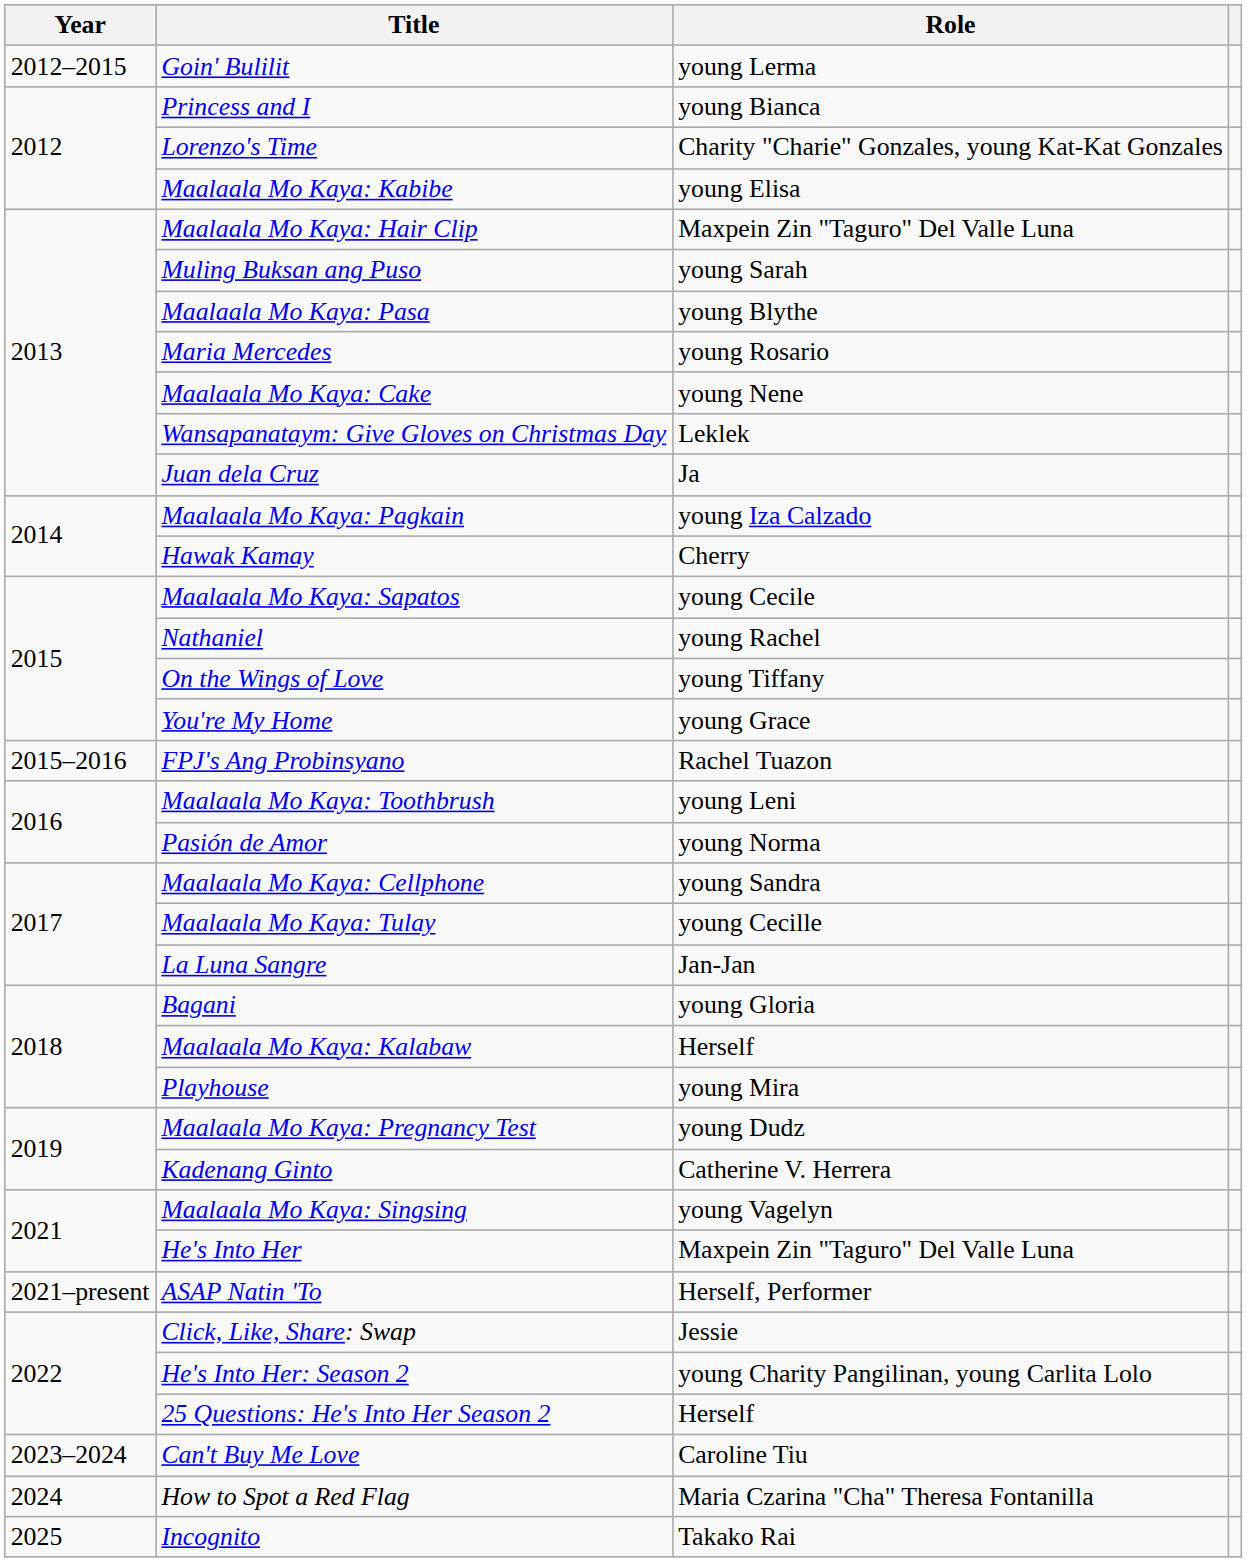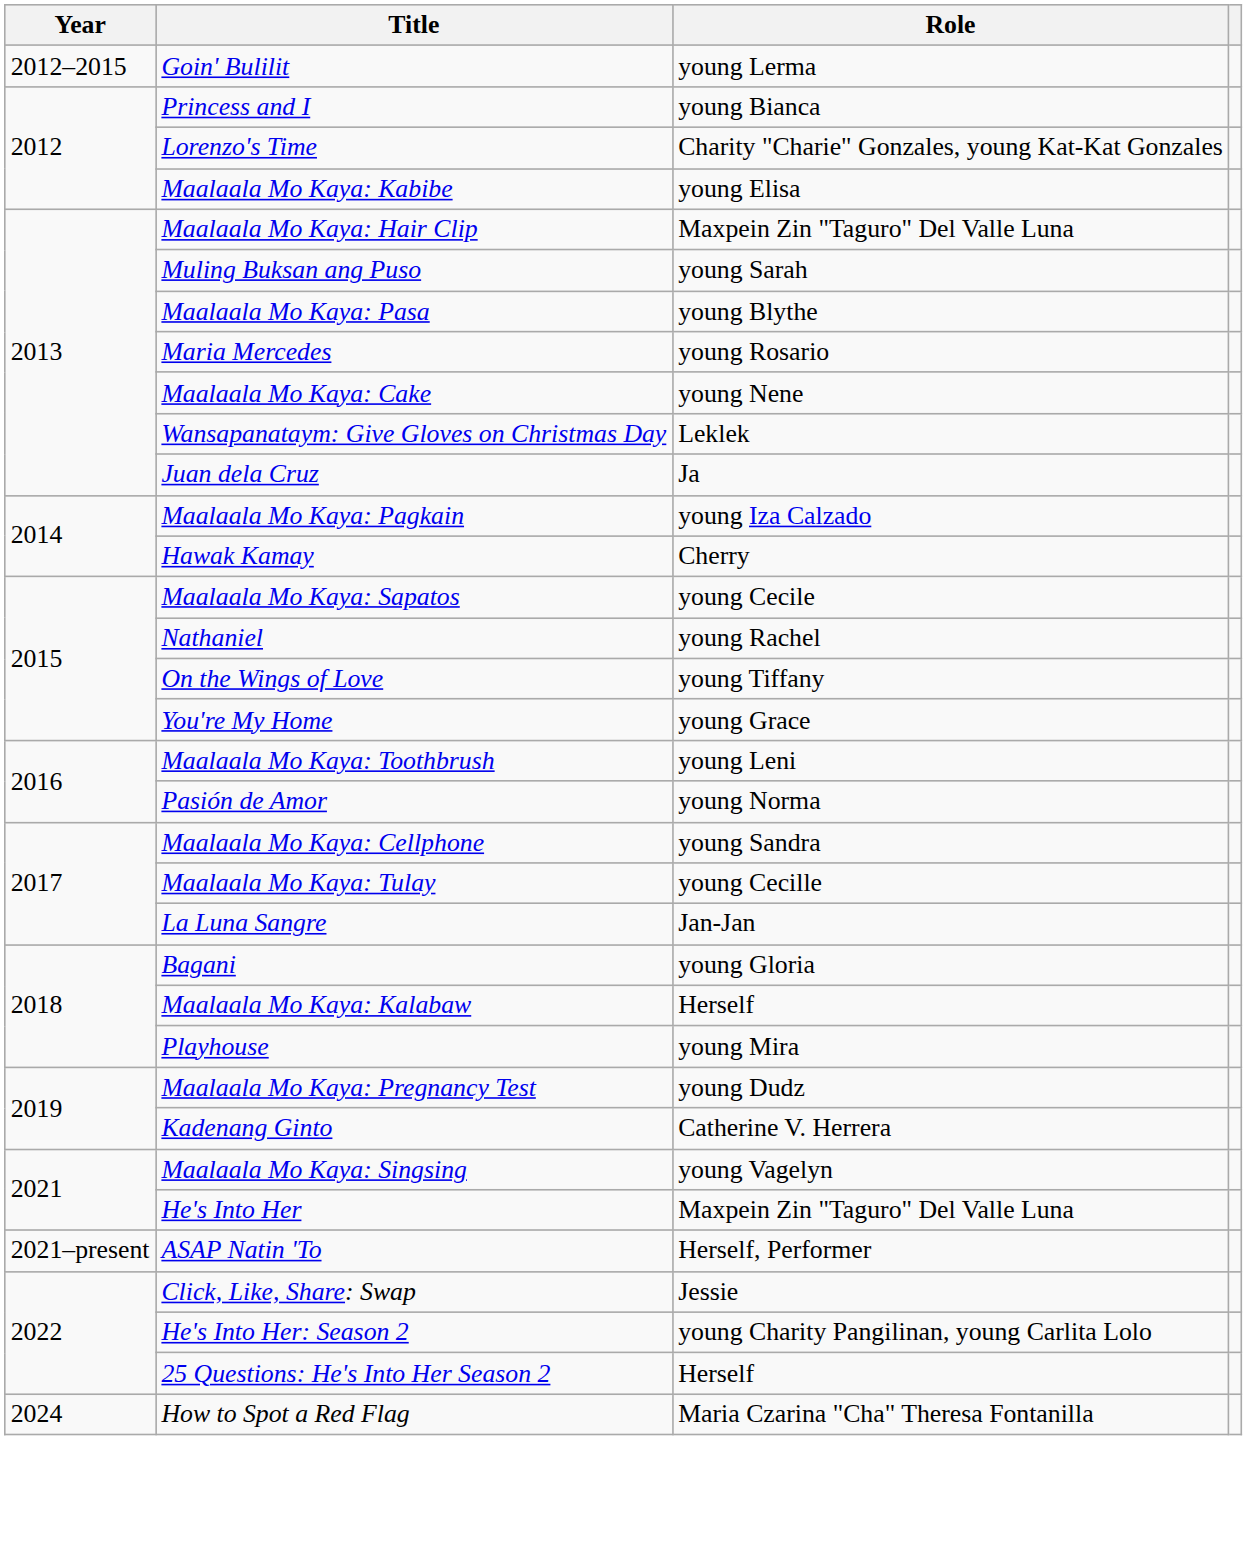- row: 2015–2016 | FPJ's Ang Probinsyano | Rachel Tuazon
- row: 2023–2024 | Can't Buy Me Love | Caroline Tiu
- row: 2025 | Incognito | Takako Rai
